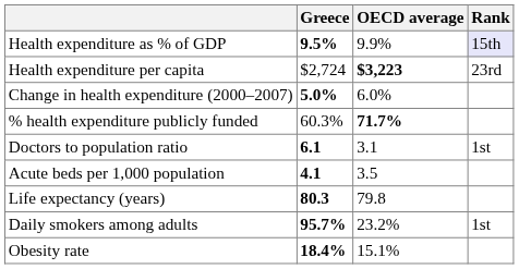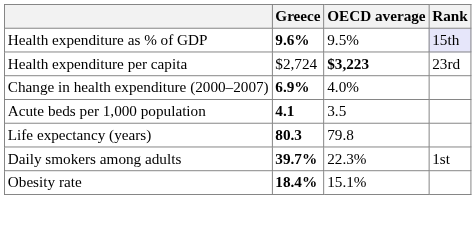Health expenditure as % of GDP | Greece: 9.5% -> 9.6%
Health expenditure as % of GDP | OECD average: 9.9% -> 9.5%
Change in health expenditure (2000–2007) | Greece: 5.0% -> 6.9%
Change in health expenditure (2000–2007) | OECD average: 6.0% -> 4.0%
- row: % health expenditure publicly funded | 60.3% | 71.7%
- row: Doctors to population ratio | 6.1 | 3.1 | 1st
Daily smokers among adults | Greece: 95.7% -> 39.7%
Daily smokers among adults | OECD average: 23.2% -> 22.3%
